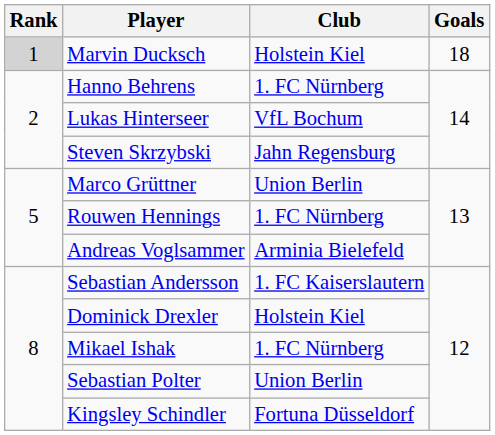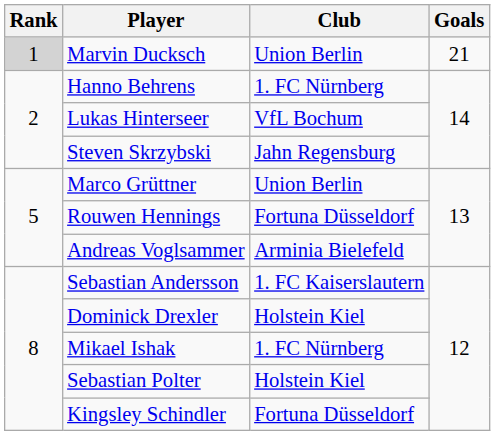Marvin Ducksch | Club: Holstein Kiel -> Union Berlin
Marvin Ducksch | Goals: 18 -> 21
Rouwen Hennings | Club: 1. FC Nürnberg -> Fortuna Düsseldorf
Sebastian Polter | Club: Union Berlin -> Holstein Kiel
